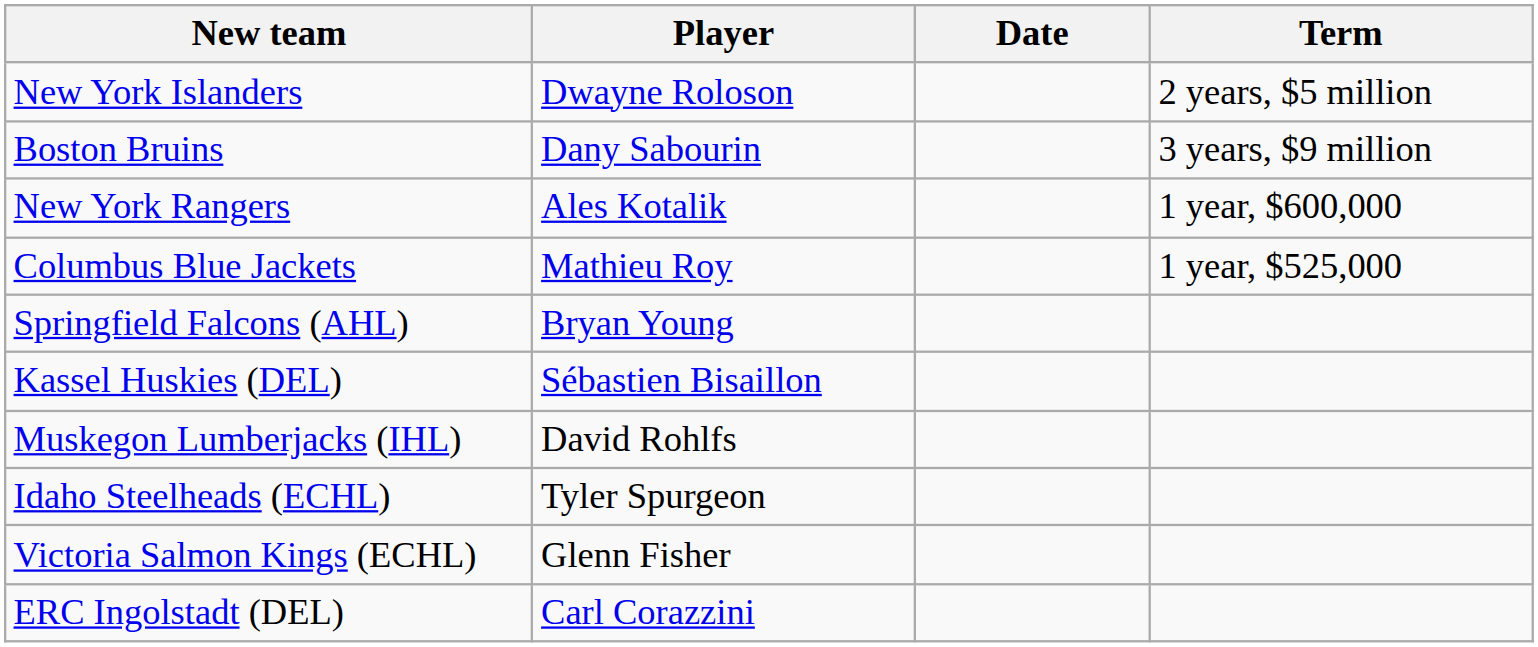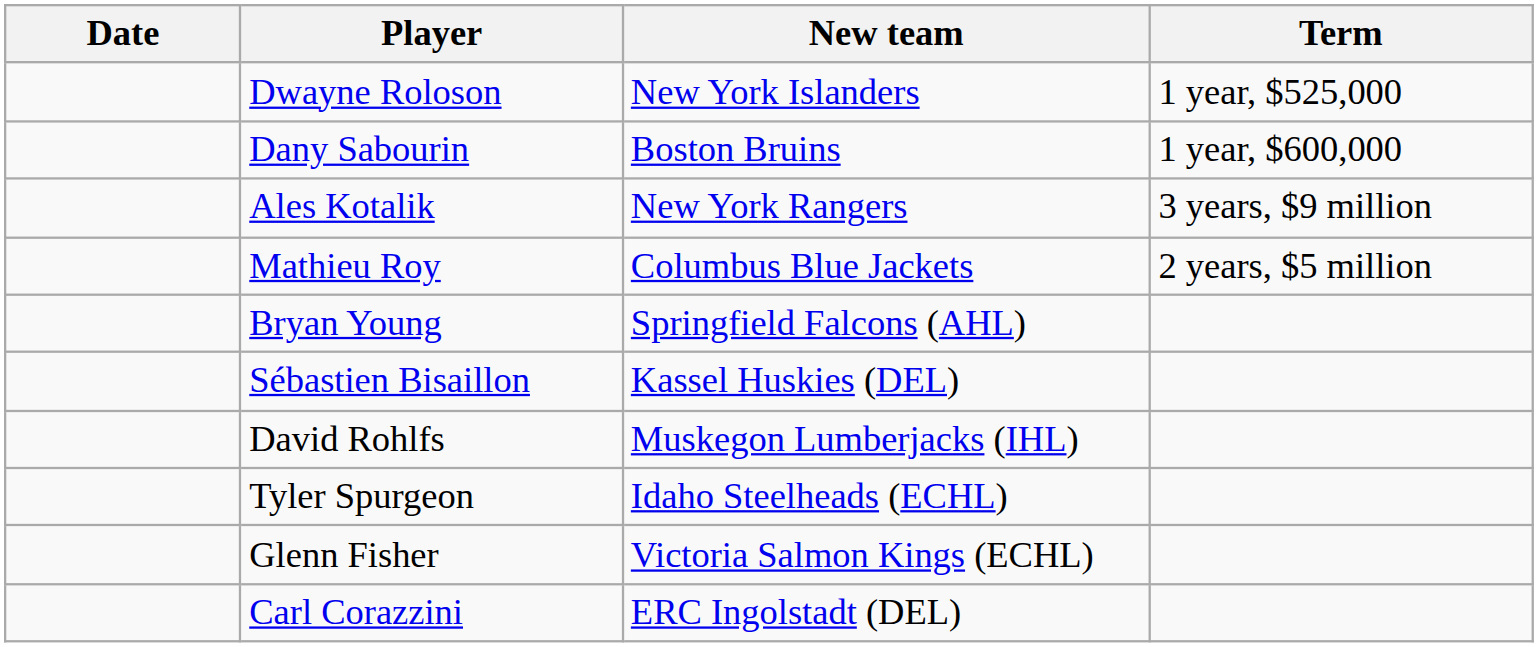columns swapped: Date <-> New team
Dwayne Roloson | Term: 2 years, $5 million -> 1 year, $525,000
Dany Sabourin | Term: 3 years, $9 million -> 1 year, $600,000
Ales Kotalik | Term: 1 year, $600,000 -> 3 years, $9 million
Mathieu Roy | Term: 1 year, $525,000 -> 2 years, $5 million
